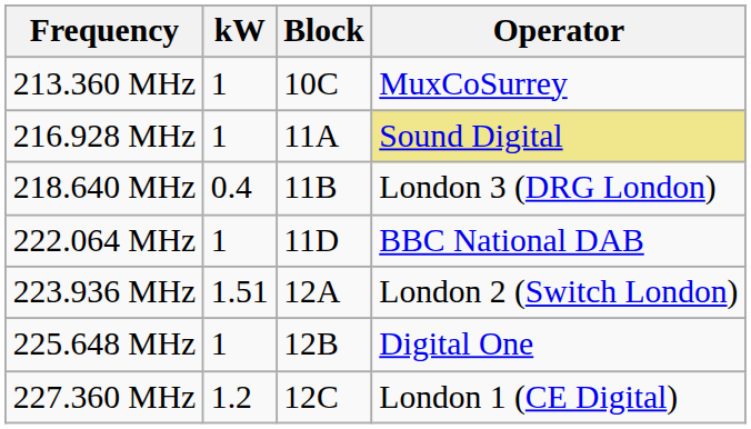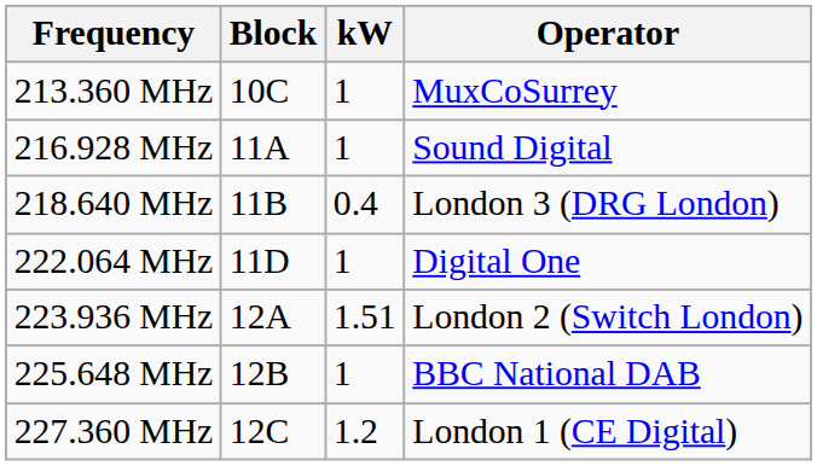columns swapped: Block <-> kW
216.928 MHz | Operator: khaki background -> no background
222.064 MHz | Operator: BBC National DAB -> Digital One
225.648 MHz | Operator: Digital One -> BBC National DAB
